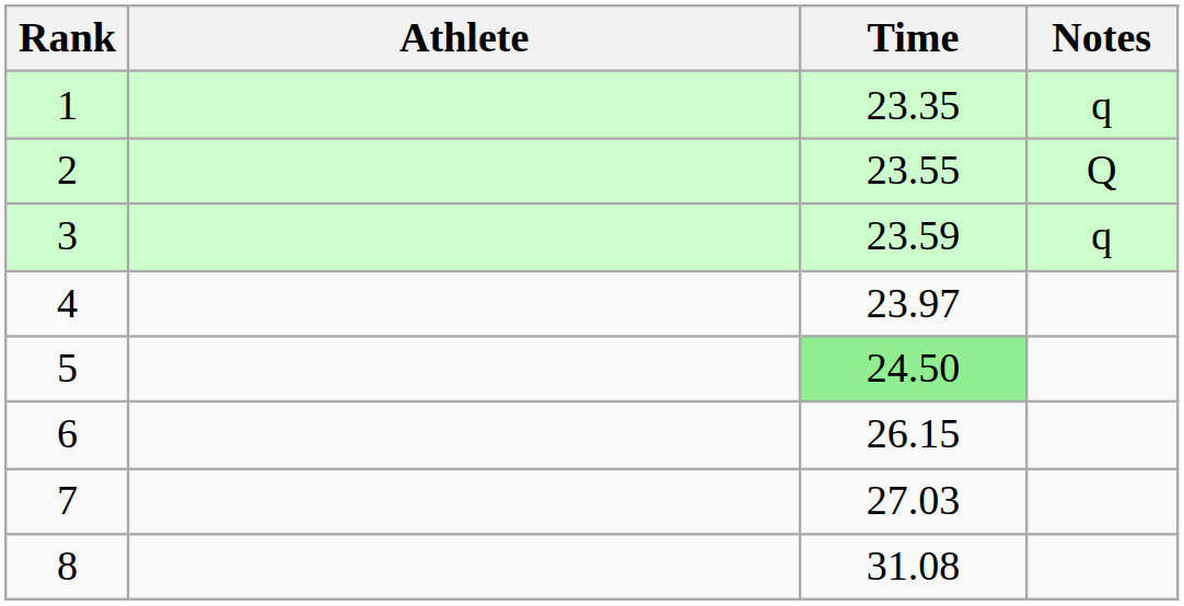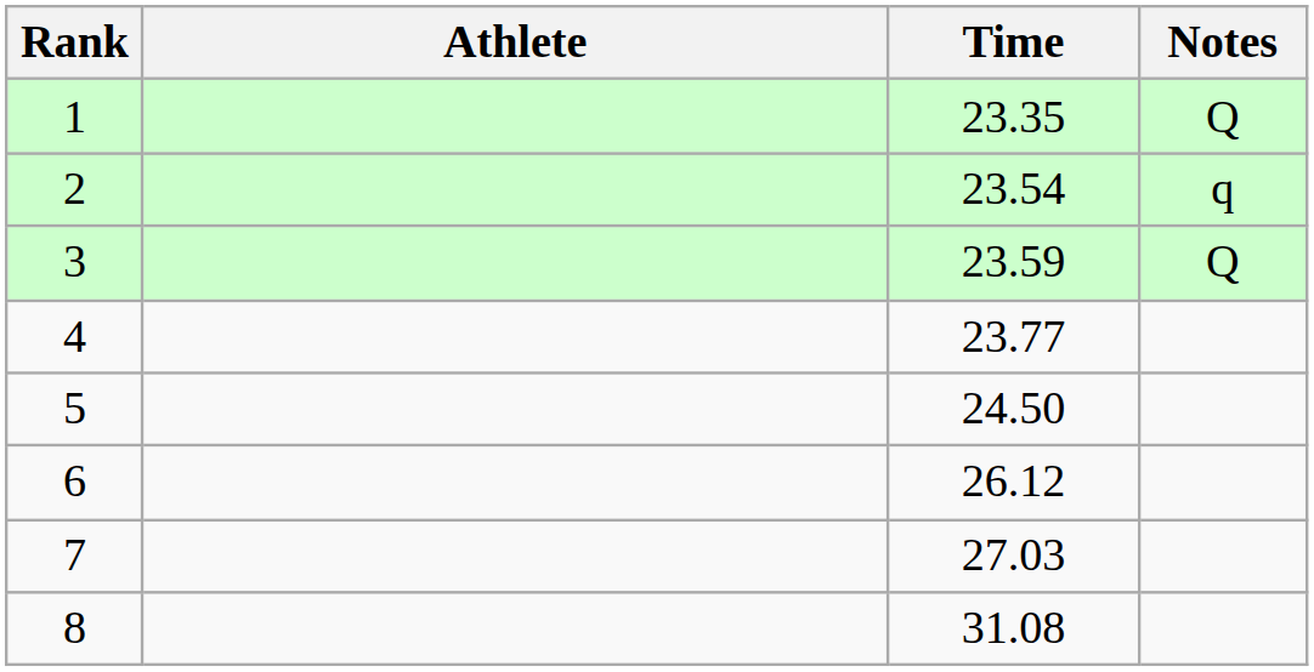1 | Notes: q -> Q
2 | Time: 23.55 -> 23.54
2 | Notes: Q -> q
3 | Notes: q -> Q
4 | Time: 23.97 -> 23.77
5 | Time: lightgreen background -> no background
6 | Time: 26.15 -> 26.12
